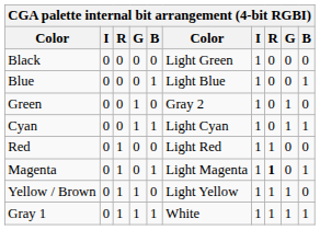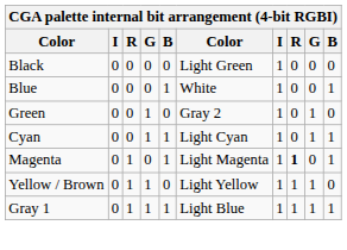Blue | column 6: Light Blue -> White
- row: Red | 0 | 1 | 0 | 0 | Light Red | 1 | 1 | 0 | 0
Gray 1 | column 6: White -> Light Blue
